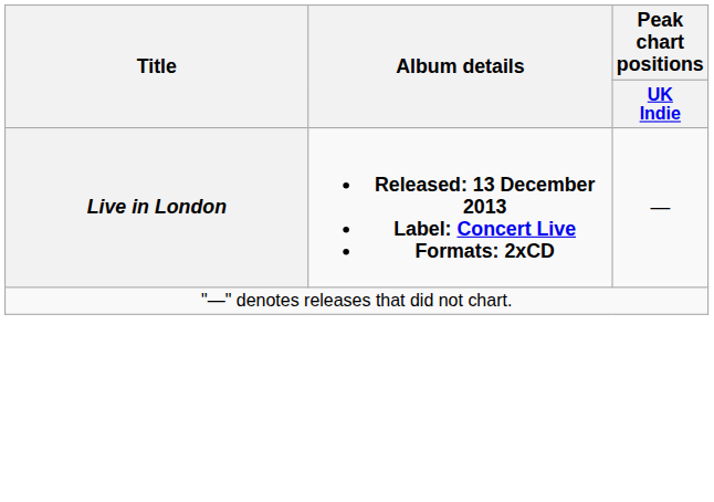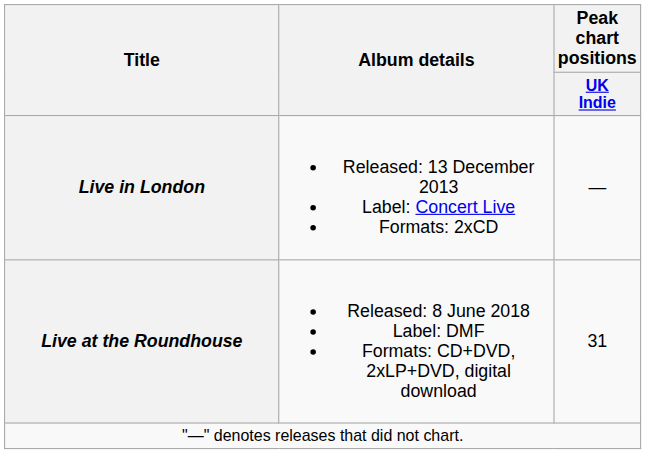Live in London | Album details: bold -> normal
+ row: Live at the Roundhouse | Released: 8 June 2018 Label: DMF Formats: CD+DVD, 2xLP+DVD, digital download | 31
